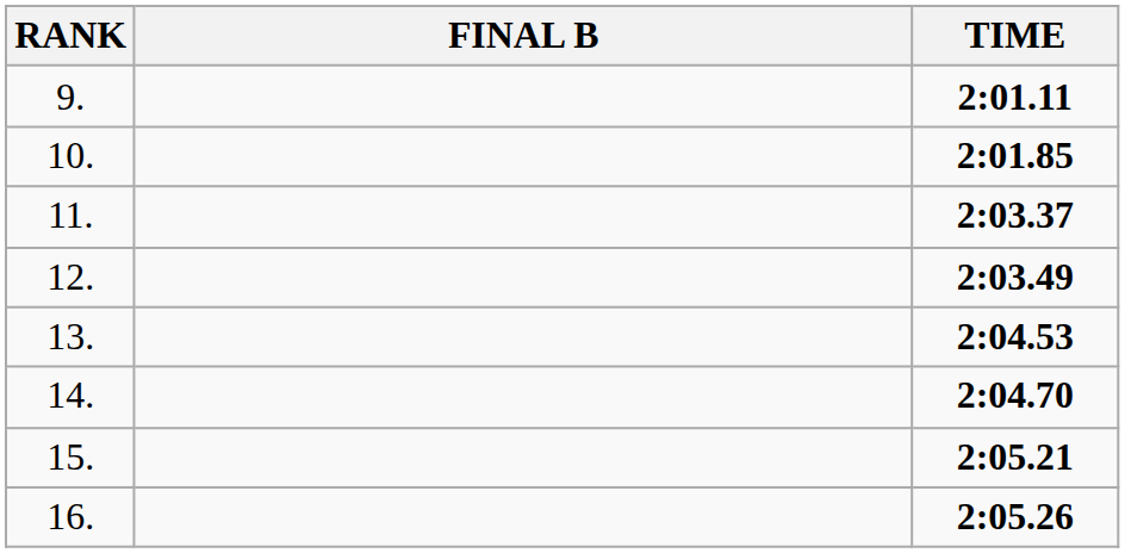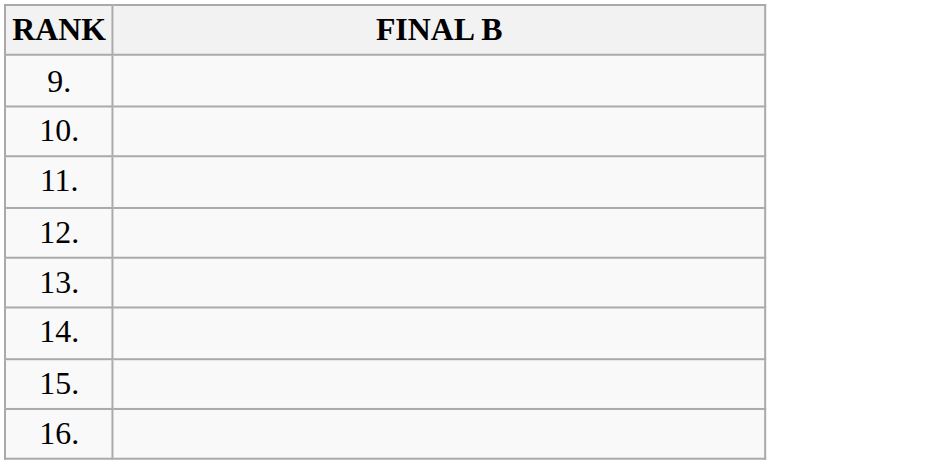- column: TIME | 2:01.11 | 2:01.85 | 2:03.37 | 2:03.49 | 2:04.53 | 2:04.70 | 2:05.21 | 2:05.26
